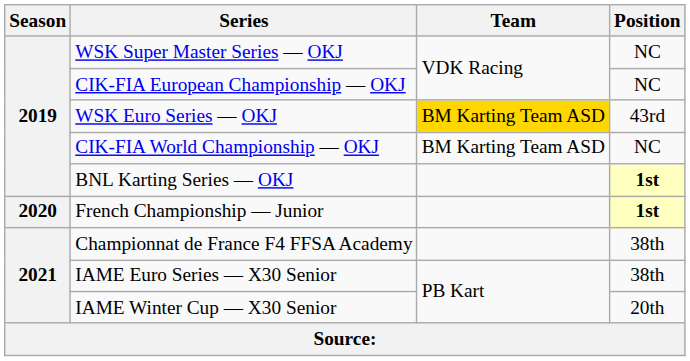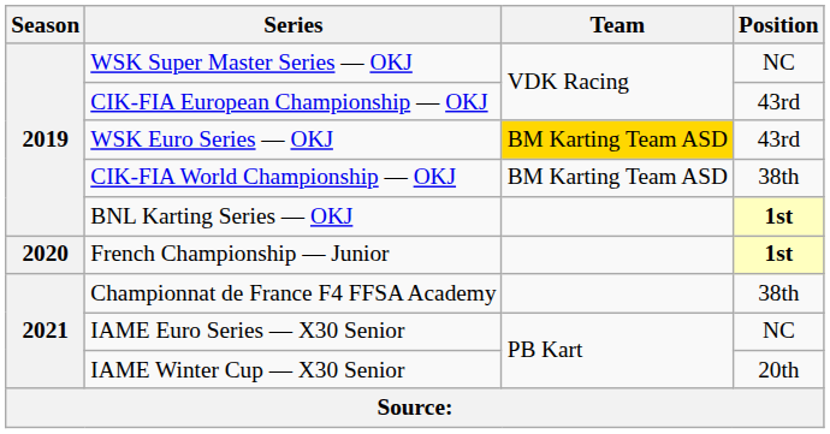CIK-FIA European Championship — OKJ | Position: NC -> 43rd
CIK-FIA World Championship — OKJ | Position: NC -> 38th
IAME Euro Series — X30 Senior | Position: 38th -> NC
